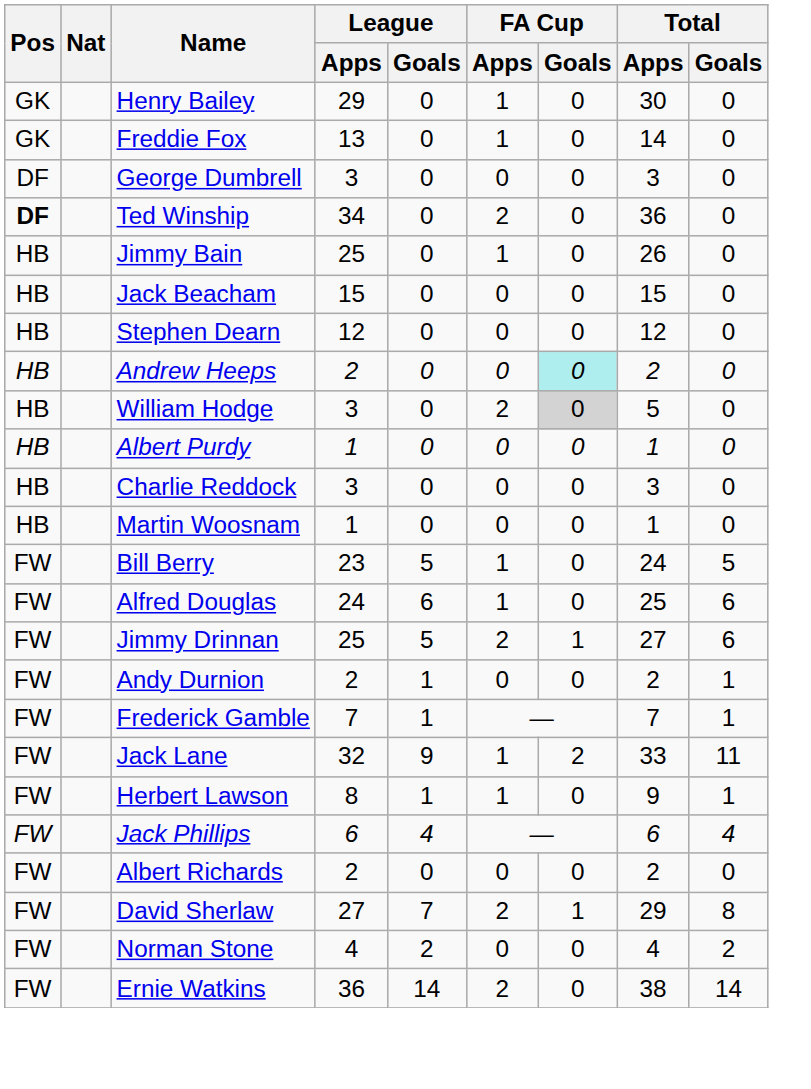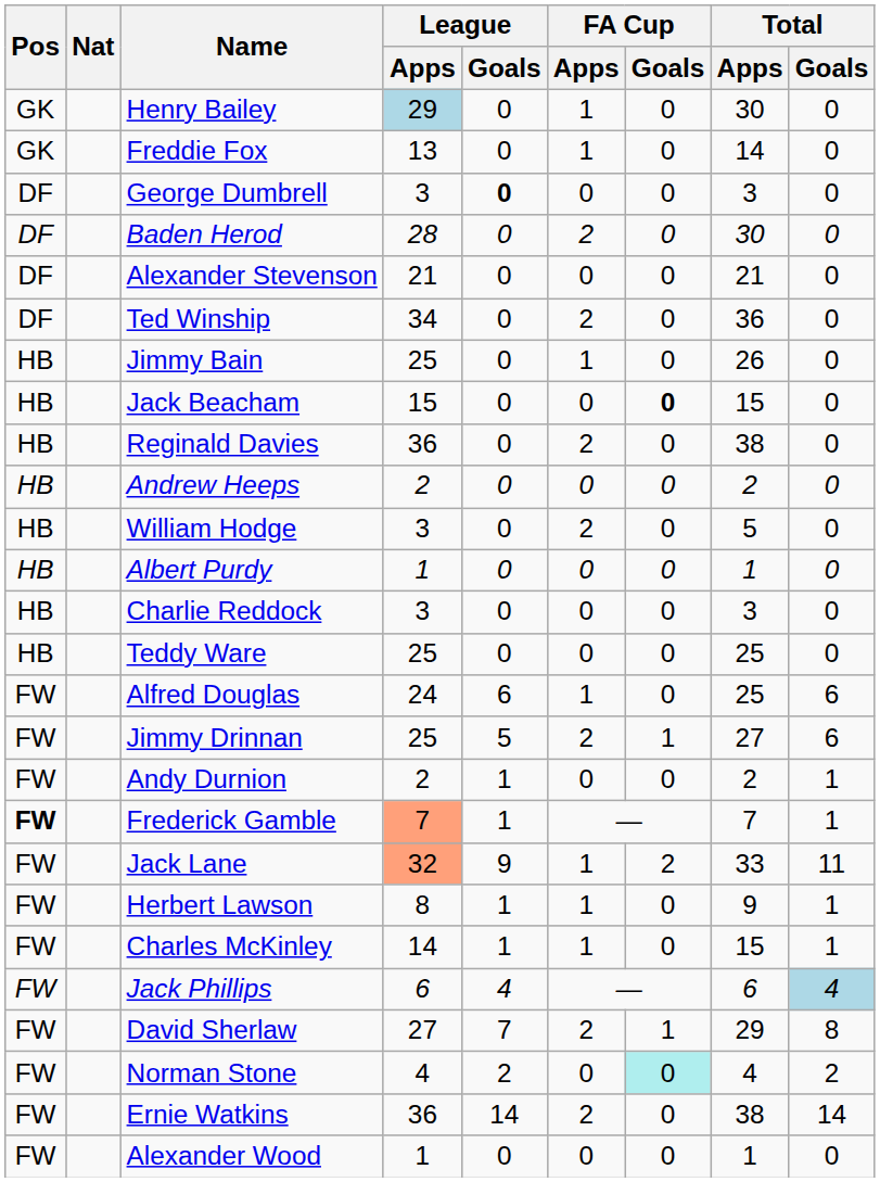Henry Bailey | League / Apps: no background -> lightblue background
George Dumbrell | League / Goals: normal -> bold
+ row: DF | Baden Herod | 28 | 0 | 2 | 0 | 30 | 0
+ row: DF | Alexander Stevenson | 21 | 0 | 0 | 0 | 21 | 0
Ted Winship | Pos: bold -> normal
Jack Beacham | FA Cup / Goals: normal -> bold
+ row: HB | Reginald Davies | 36 | 0 | 2 | 0 | 38 | 0
- row: HB | Stephen Dearn | 12 | 0 | 0 | 0 | 12 | 0
Andrew Heeps | FA Cup / Goals: paleturquoise background -> no background
William Hodge | FA Cup / Goals: lightgrey background -> no background
+ row: HB | Teddy Ware | 25 | 0 | 0 | 0 | 25 | 0
- row: HB | Martin Woosnam | 1 | 0 | 0 | 0 | 1 | 0
- row: FW | Bill Berry | 23 | 5 | 1 | 0 | 24 | 5
Frederick Gamble | Pos: normal -> bold
Frederick Gamble | League / Apps: no background -> lightsalmon background
Jack Lane | League / Apps: no background -> lightsalmon background
+ row: FW | Charles McKinley | 14 | 1 | 1 | 0 | 15 | 1
Jack Phillips | Total / Goals: no background -> lightblue background
- row: FW | Albert Richards | 2 | 0 | 0 | 0 | 2 | 0
Norman Stone | FA Cup / Goals: no background -> paleturquoise background
+ row: FW | Alexander Wood | 1 | 0 | 0 | 0 | 1 | 0
